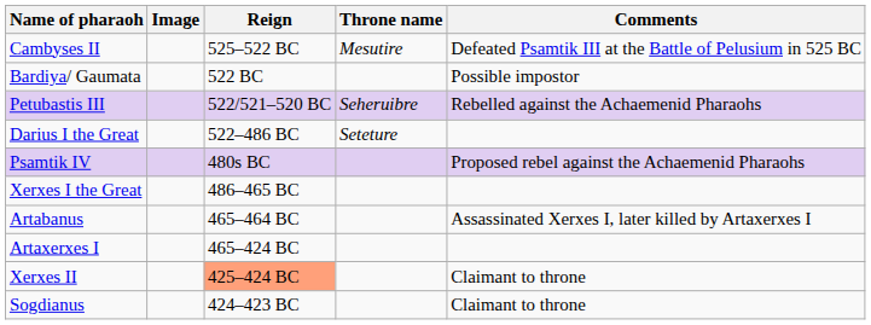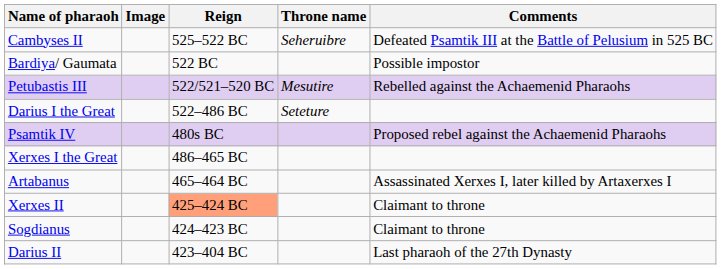Cambyses II | Throne name: Mesutire -> Seheruibre
Petubastis III | Throne name: Seheruibre -> Mesutire
- row: Artaxerxes I | 465–424 BC
+ row: Darius II | 423–404 BC | Last pharaoh of the 27th Dynasty
